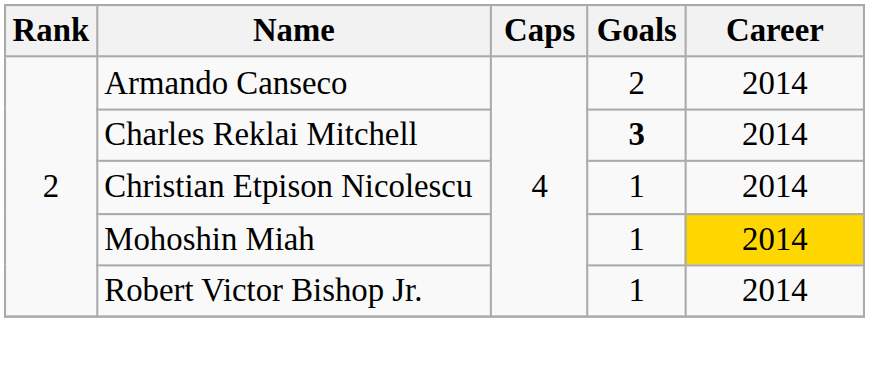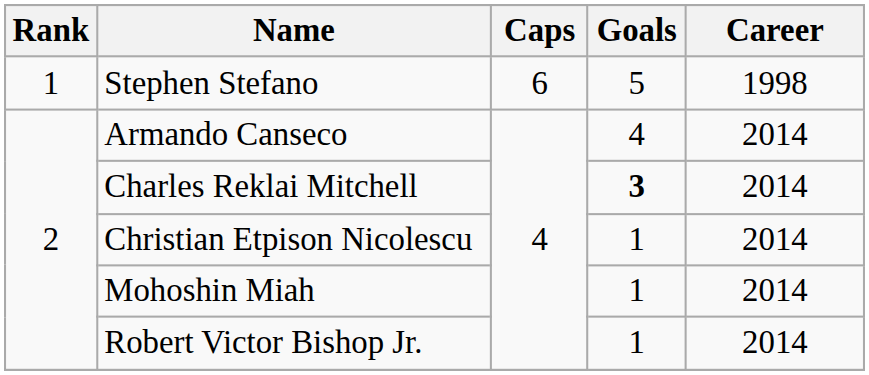+ row: 1 | Stephen Stefano | 6 | 5 | 1998
Armando Canseco | Goals: 2 -> 4
Mohoshin Miah | Career: gold background -> no background
